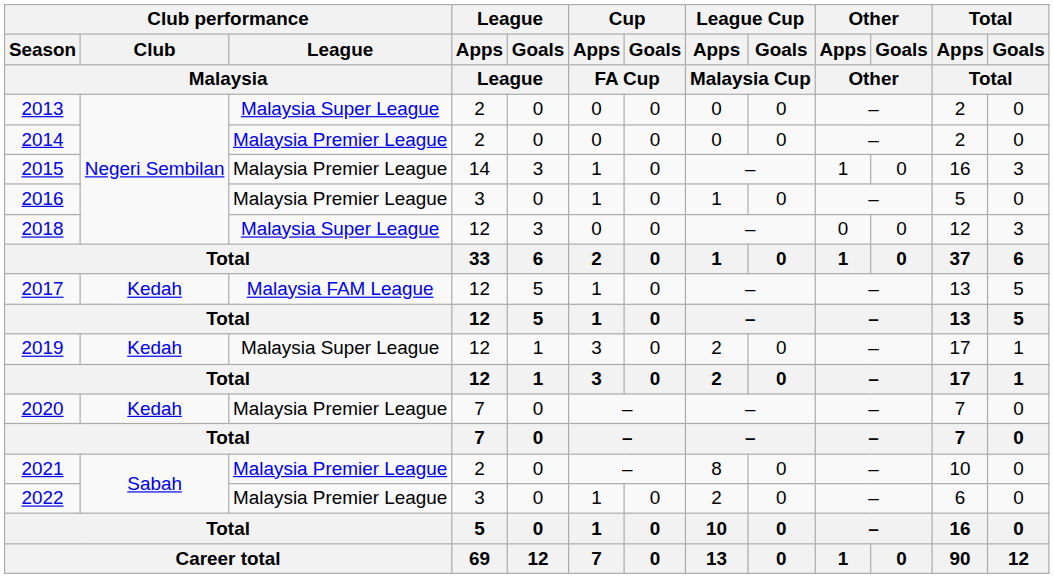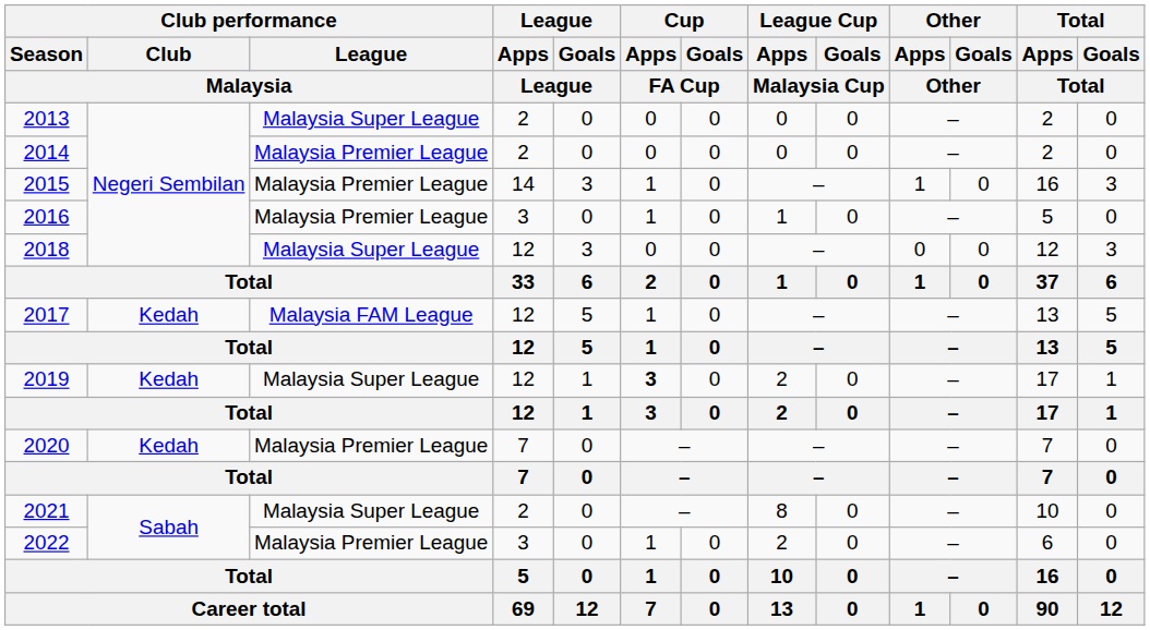2019 | Cup / Apps / FA Cup: normal -> bold
2021 | Club performance / League / Malaysia: Malaysia Premier League -> Malaysia Super League
